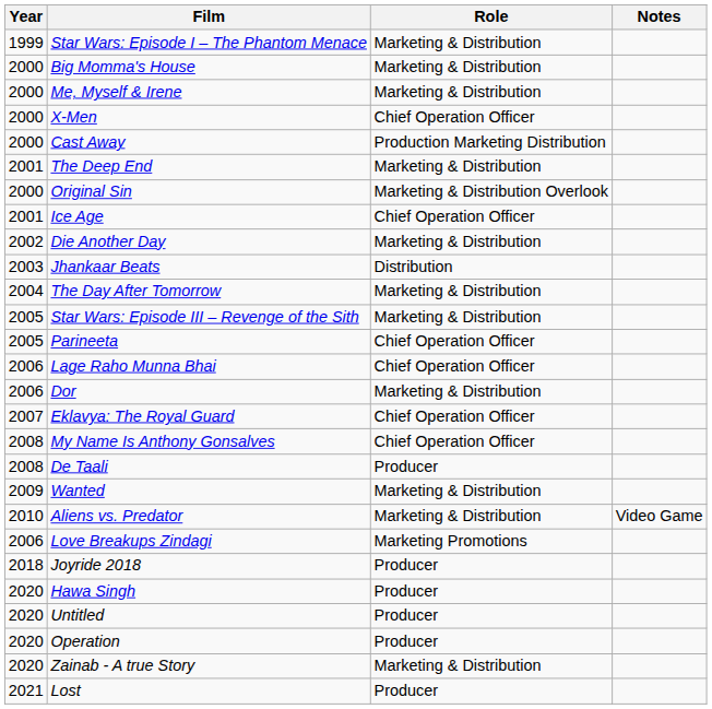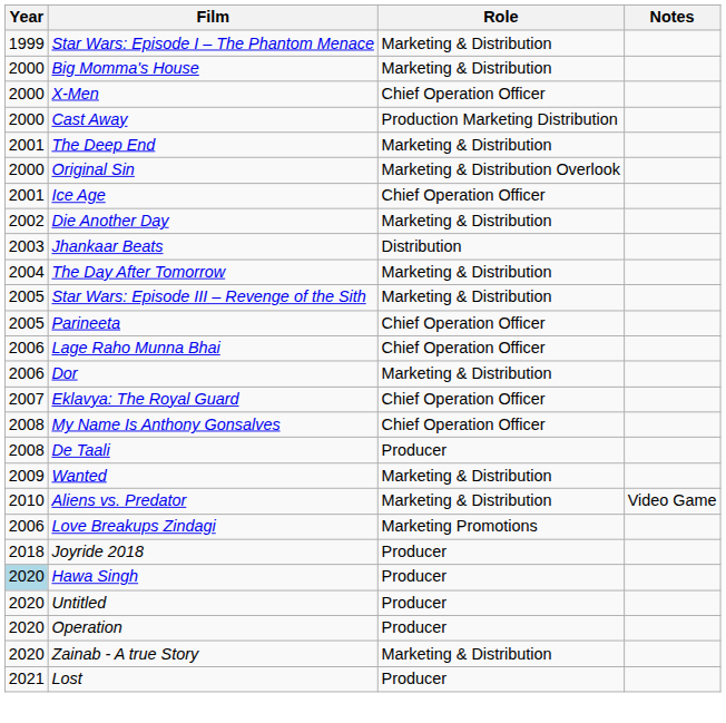- row: 2000 | Me, Myself & Irene | Marketing & Distribution
Hawa Singh | Year: no background -> lightblue background
